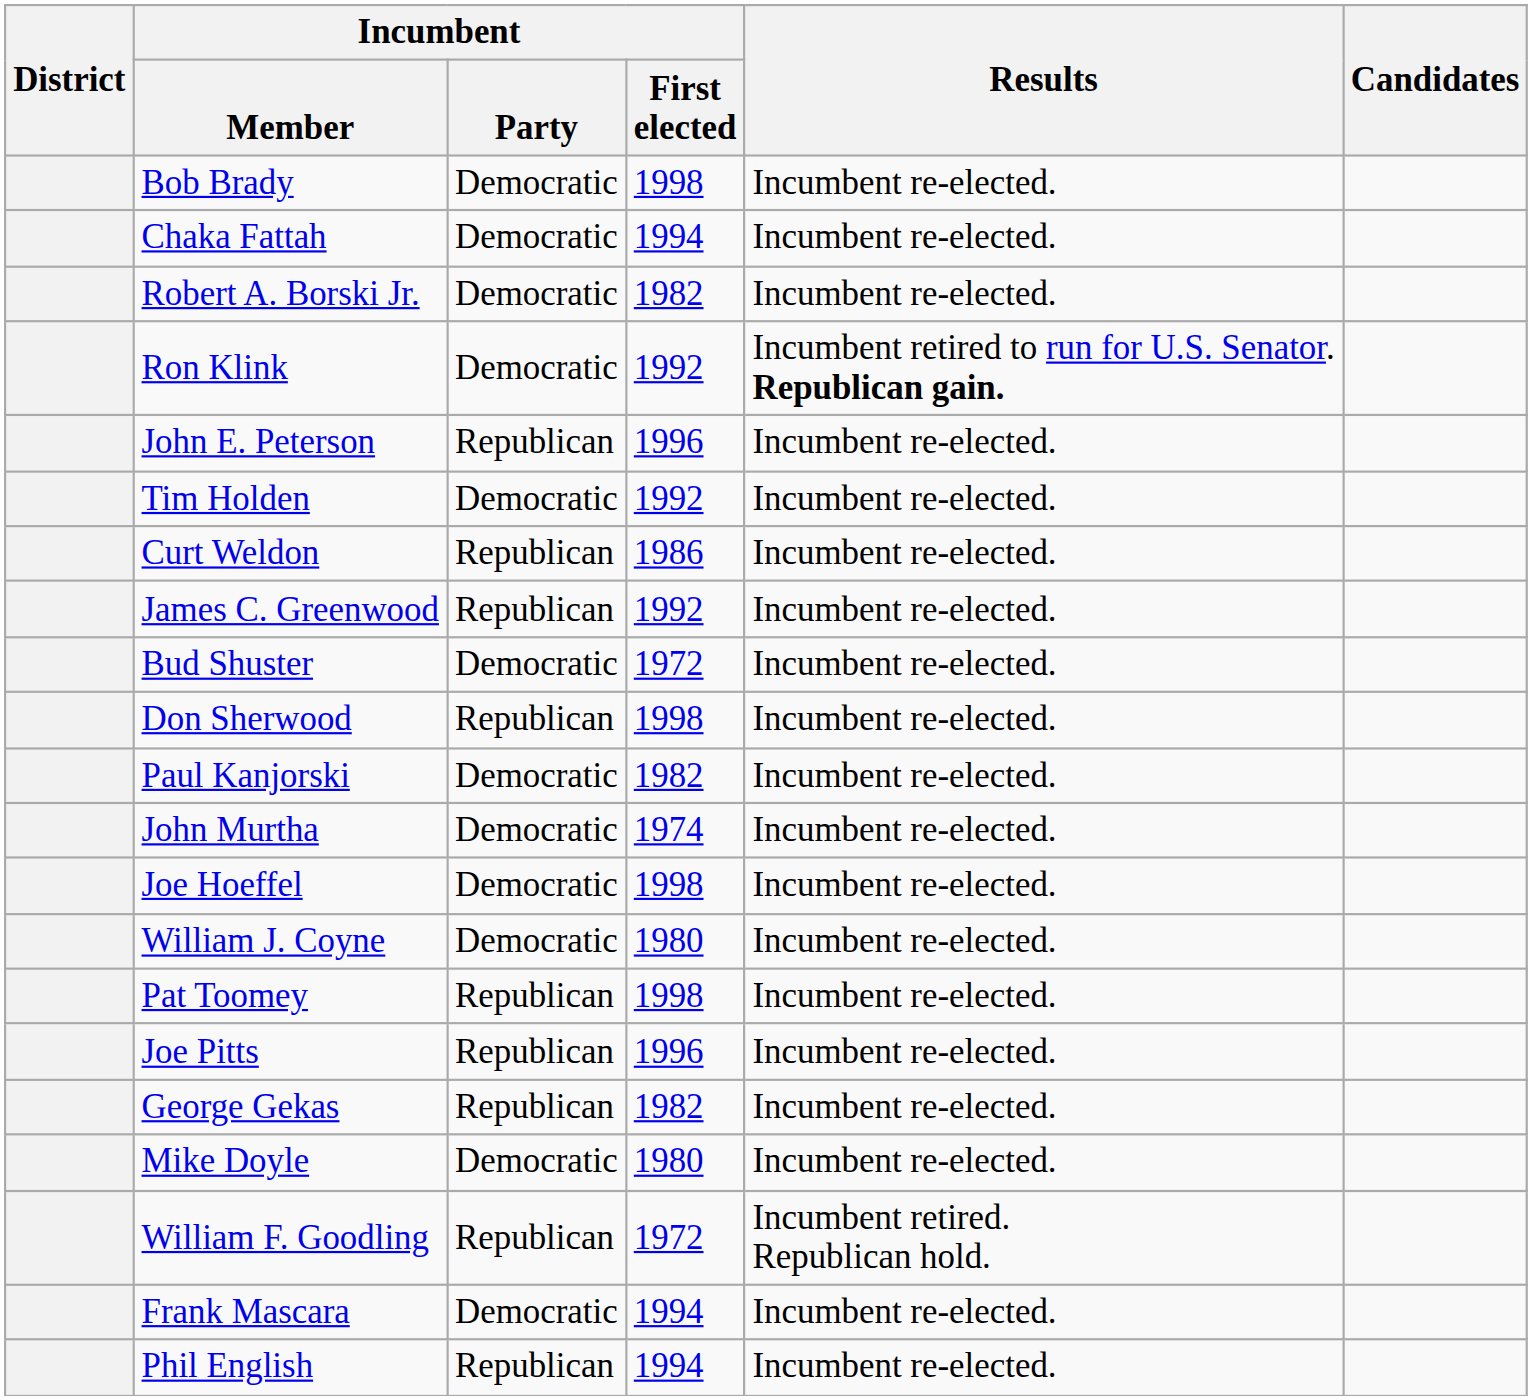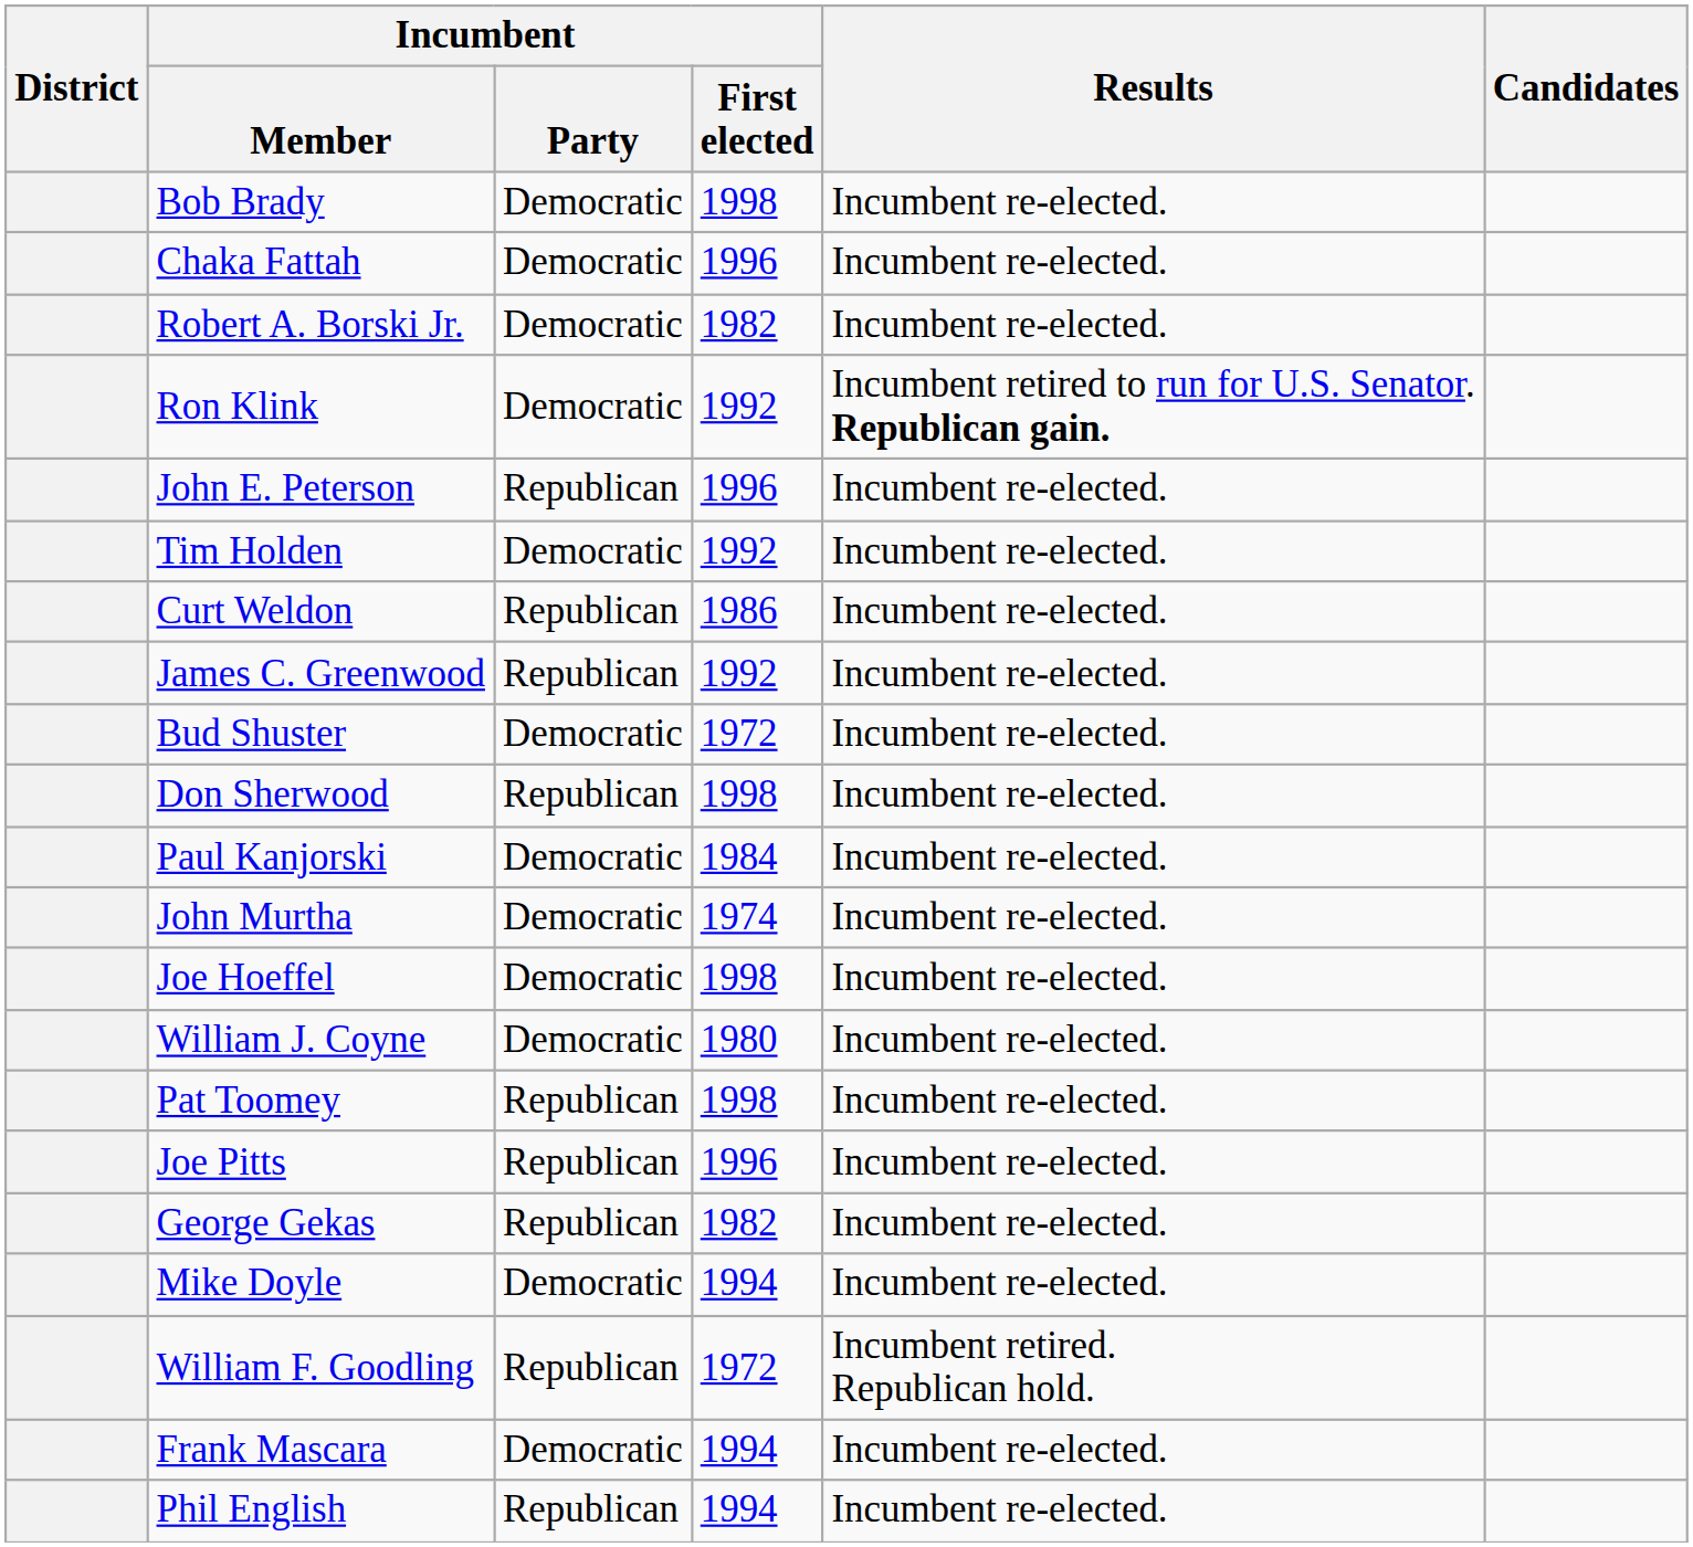Chaka Fattah | Incumbent / First elected: 1994 -> 1996
Paul Kanjorski | Incumbent / First elected: 1982 -> 1984
Mike Doyle | Incumbent / First elected: 1980 -> 1994
